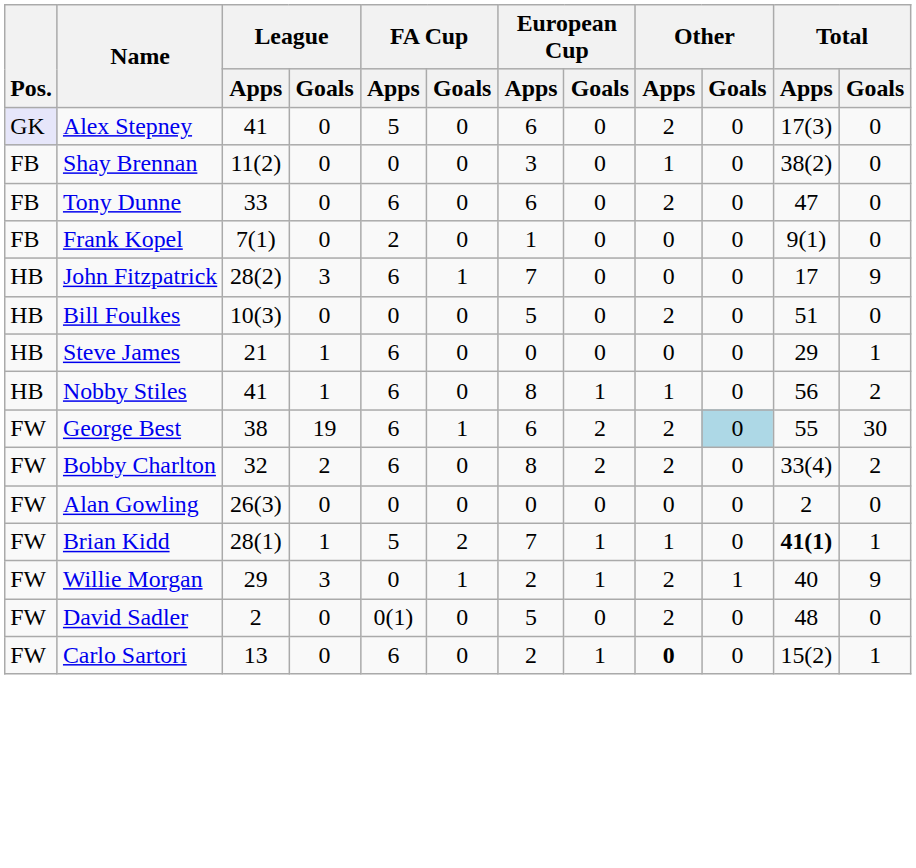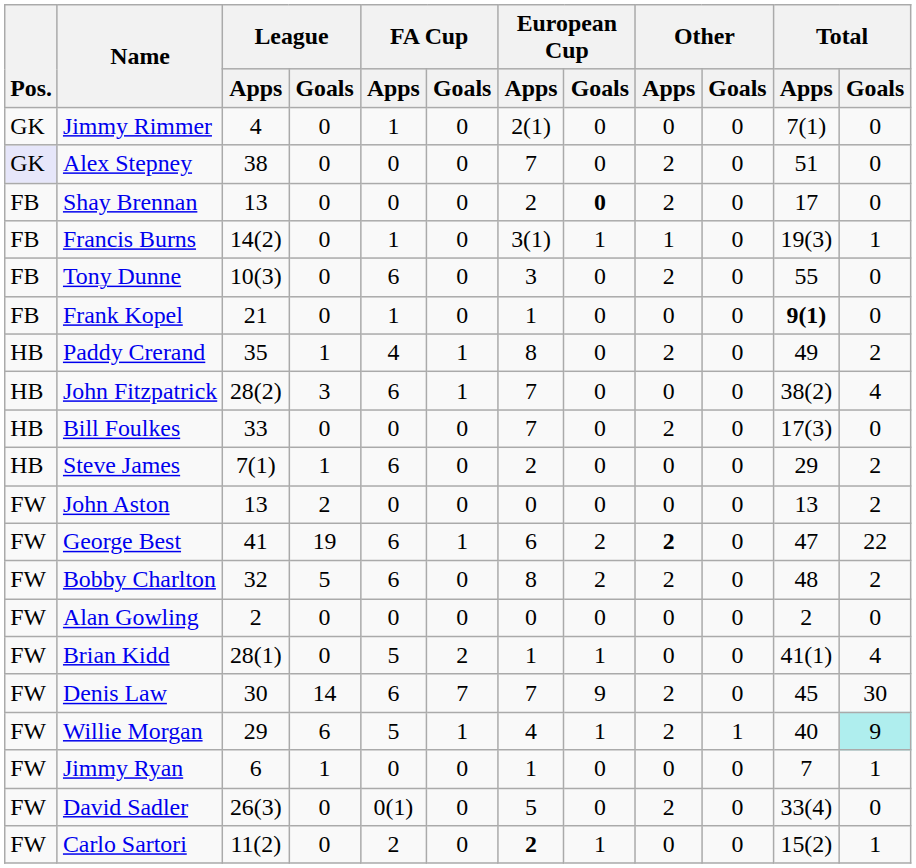+ row: GK | Jimmy Rimmer | 4 | 0 | 1 | 0 | 2(1) | 0 | 0 | 0 | 7(1) | 0
Alex Stepney | League / Apps: 41 -> 38
Alex Stepney | FA Cup / Apps: 5 -> 0
Alex Stepney | European Cup / Apps: 6 -> 7
Alex Stepney | Total / Apps: 17(3) -> 51
Shay Brennan | League / Apps: 11(2) -> 13
Shay Brennan | European Cup / Apps: 3 -> 2
Shay Brennan | European Cup / Goals: normal -> bold
Shay Brennan | Other / Apps: 1 -> 2
Shay Brennan | Total / Apps: 38(2) -> 17
+ row: FB | Francis Burns | 14(2) | 0 | 1 | 0 | 3(1) | 1 | 1 | 0 | 19(3) | 1
Tony Dunne | League / Apps: 33 -> 10(3)
Tony Dunne | European Cup / Apps: 6 -> 3
Tony Dunne | Total / Apps: 47 -> 55
Frank Kopel | League / Apps: 7(1) -> 21
Frank Kopel | FA Cup / Apps: 2 -> 1
Frank Kopel | Total / Apps: normal -> bold
+ row: HB | Paddy Crerand | 35 | 1 | 4 | 1 | 8 | 0 | 2 | 0 | 49 | 2
John Fitzpatrick | Total / Apps: 17 -> 38(2)
John Fitzpatrick | Total / Goals: 9 -> 4
Bill Foulkes | League / Apps: 10(3) -> 33
Bill Foulkes | European Cup / Apps: 5 -> 7
Bill Foulkes | Total / Apps: 51 -> 17(3)
Steve James | League / Apps: 21 -> 7(1)
Steve James | European Cup / Apps: 0 -> 2
Steve James | Total / Goals: 1 -> 2
- row: HB | Nobby Stiles | 41 | 1 | 6 | 0 | 8 | 1 | 1 | 0 | 56 | 2
+ row: FW | John Aston | 13 | 2 | 0 | 0 | 0 | 0 | 0 | 0 | 13 | 2
George Best | League / Apps: 38 -> 41
George Best | Other / Apps: normal -> bold
George Best | Other / Goals: lightblue background -> no background
George Best | Total / Apps: 55 -> 47
George Best | Total / Goals: 30 -> 22
Bobby Charlton | League / Goals: 2 -> 5
Bobby Charlton | Total / Apps: 33(4) -> 48
Alan Gowling | League / Apps: 26(3) -> 2
Brian Kidd | League / Goals: 1 -> 0
Brian Kidd | European Cup / Apps: 7 -> 1
Brian Kidd | Other / Apps: 1 -> 0
Brian Kidd | Total / Apps: bold -> normal
Brian Kidd | Total / Goals: 1 -> 4
+ row: FW | Denis Law | 30 | 14 | 6 | 7 | 7 | 9 | 2 | 0 | 45 | 30
Willie Morgan | League / Goals: 3 -> 6
Willie Morgan | FA Cup / Apps: 0 -> 5
Willie Morgan | European Cup / Apps: 2 -> 4
Willie Morgan | Total / Goals: no background -> paleturquoise background
+ row: FW | Jimmy Ryan | 6 | 1 | 0 | 0 | 1 | 0 | 0 | 0 | 7 | 1
David Sadler | League / Apps: 2 -> 26(3)
David Sadler | Total / Apps: 48 -> 33(4)
Carlo Sartori | League / Apps: 13 -> 11(2)
Carlo Sartori | FA Cup / Apps: 6 -> 2
Carlo Sartori | European Cup / Apps: normal -> bold
Carlo Sartori | Other / Apps: bold -> normal
